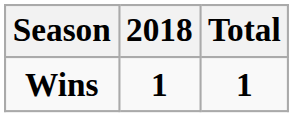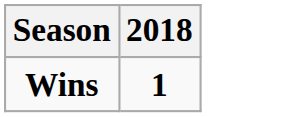- column: Total | 1
